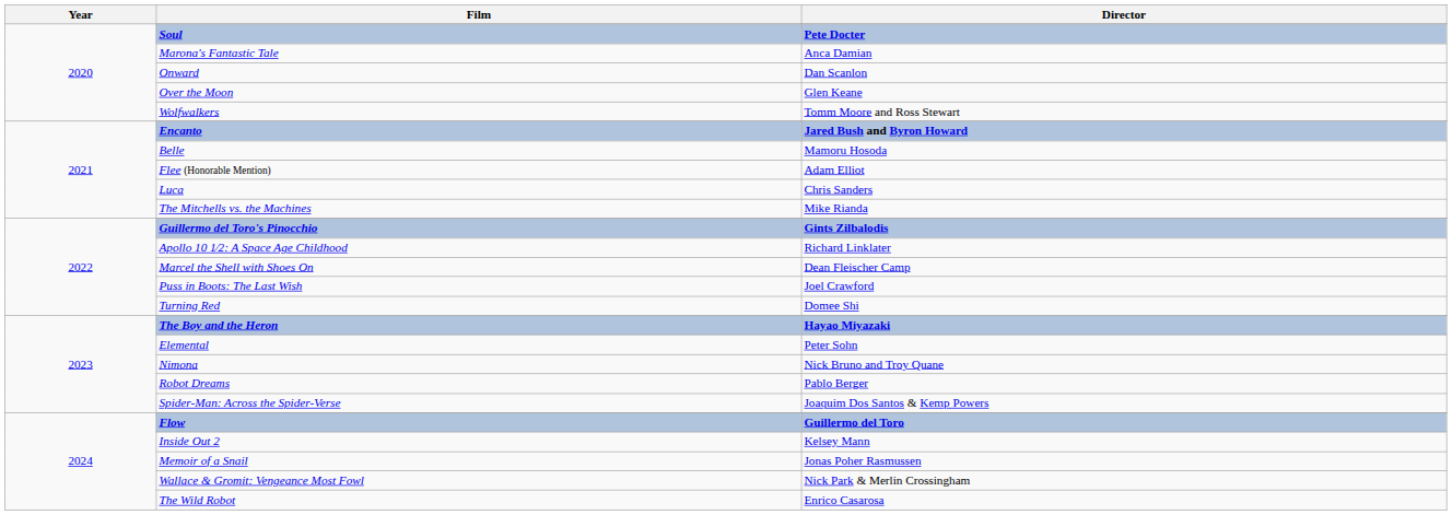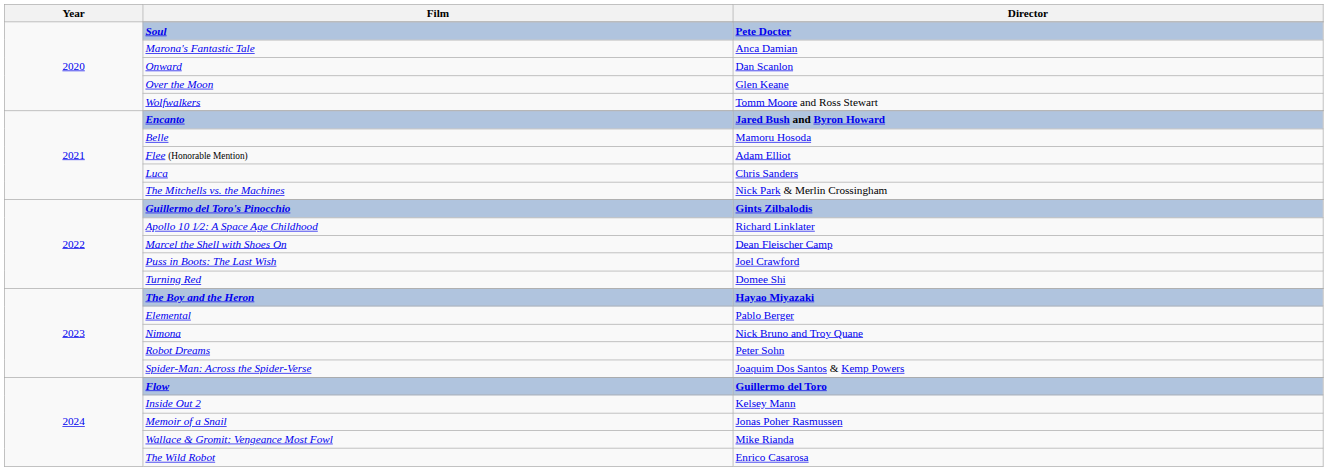The Mitchells vs. the Machines | Director: Mike Rianda -> Nick Park & Merlin Crossingham
Elemental | Director: Peter Sohn -> Pablo Berger
Robot Dreams | Director: Pablo Berger -> Peter Sohn
Wallace & Gromit: Vengeance Most Fowl | Director: Nick Park & Merlin Crossingham -> Mike Rianda
